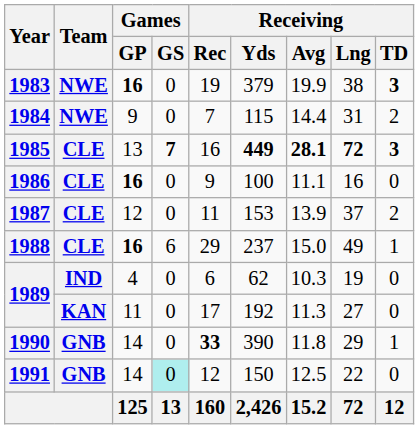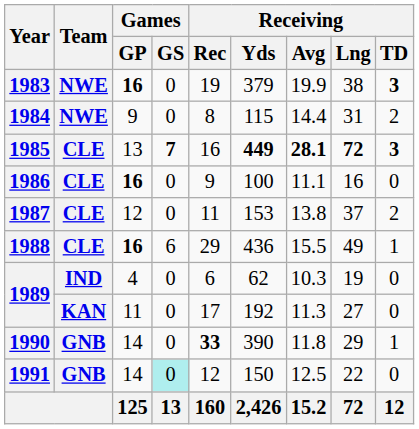1984 | Receiving / Rec: 7 -> 8
1987 | Receiving / Avg: 13.9 -> 13.8
1988 | Receiving / Yds: 237 -> 436
1988 | Receiving / Avg: 15.0 -> 15.5
